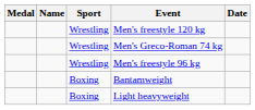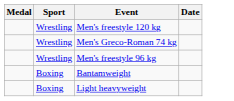- column: Name
